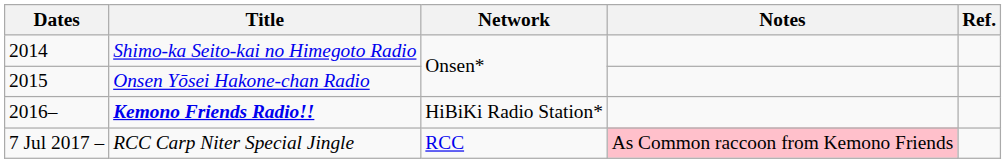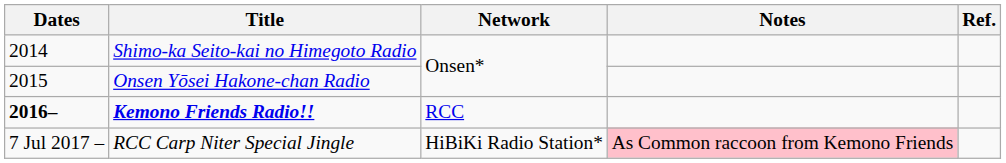Kemono Friends Radio!! | Dates: normal -> bold
Kemono Friends Radio!! | Network: HiBiKi Radio Station* -> RCC
RCC Carp Niter Special Jingle | Network: RCC -> HiBiKi Radio Station*
